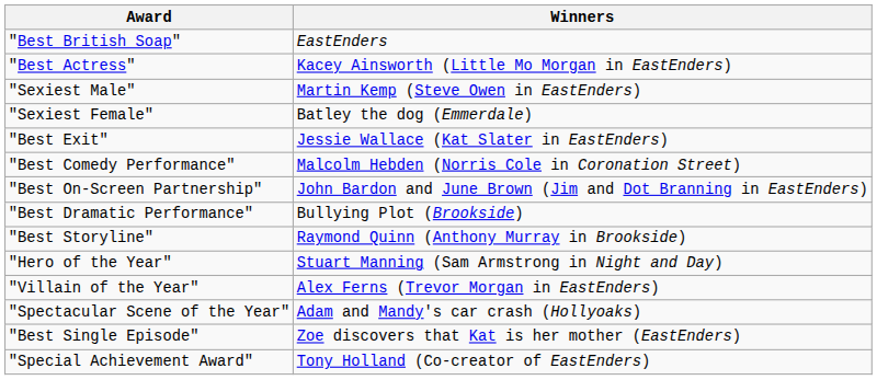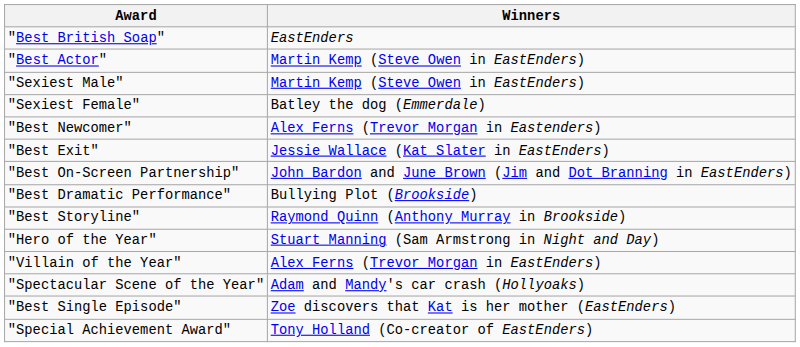+ row: "Best Actor" | Martin Kemp (Steve Owen in EastEnders)
- row: "Best Actress" | Kacey Ainsworth (Little Mo Morgan in EastEnders)
+ row: "Best Newcomer" | Alex Ferns (Trevor Morgan in Eastenders)
- row: "Best Comedy Performance" | Malcolm Hebden (Norris Cole in Coronation Street)
